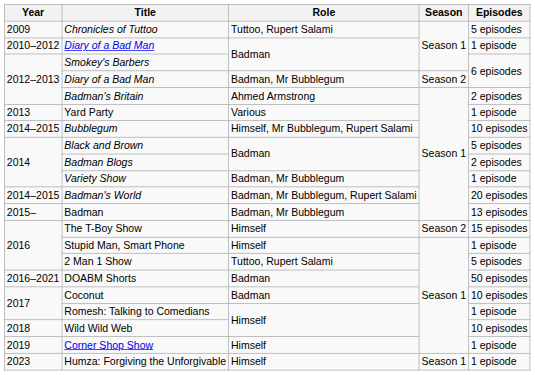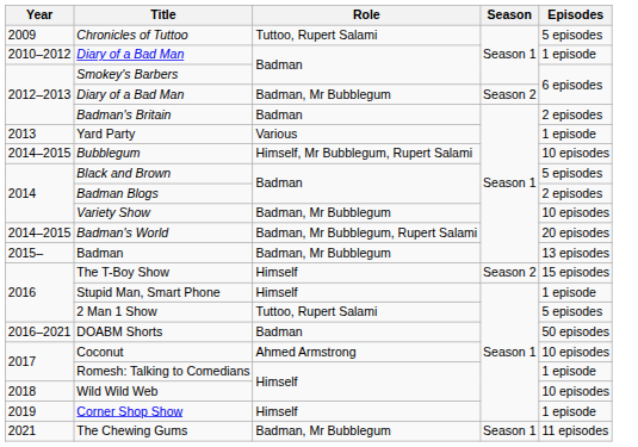Badman's Britain | Role: Ahmed Armstrong -> Badman
Variety Show | Episodes: 1 episode -> 10 episodes
Coconut | Role: Badman -> Ahmed Armstrong
+ row: 2021 | The Chewing Gums | Badman, Mr Bubblegum | Season 1 | 11 episodes
- row: 2023 | Humza: Forgiving the Unforgivable | Himself | Season 1 | 1 episode
